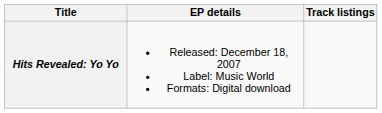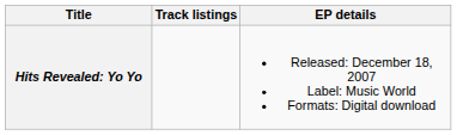columns swapped: EP details <-> Track listings
